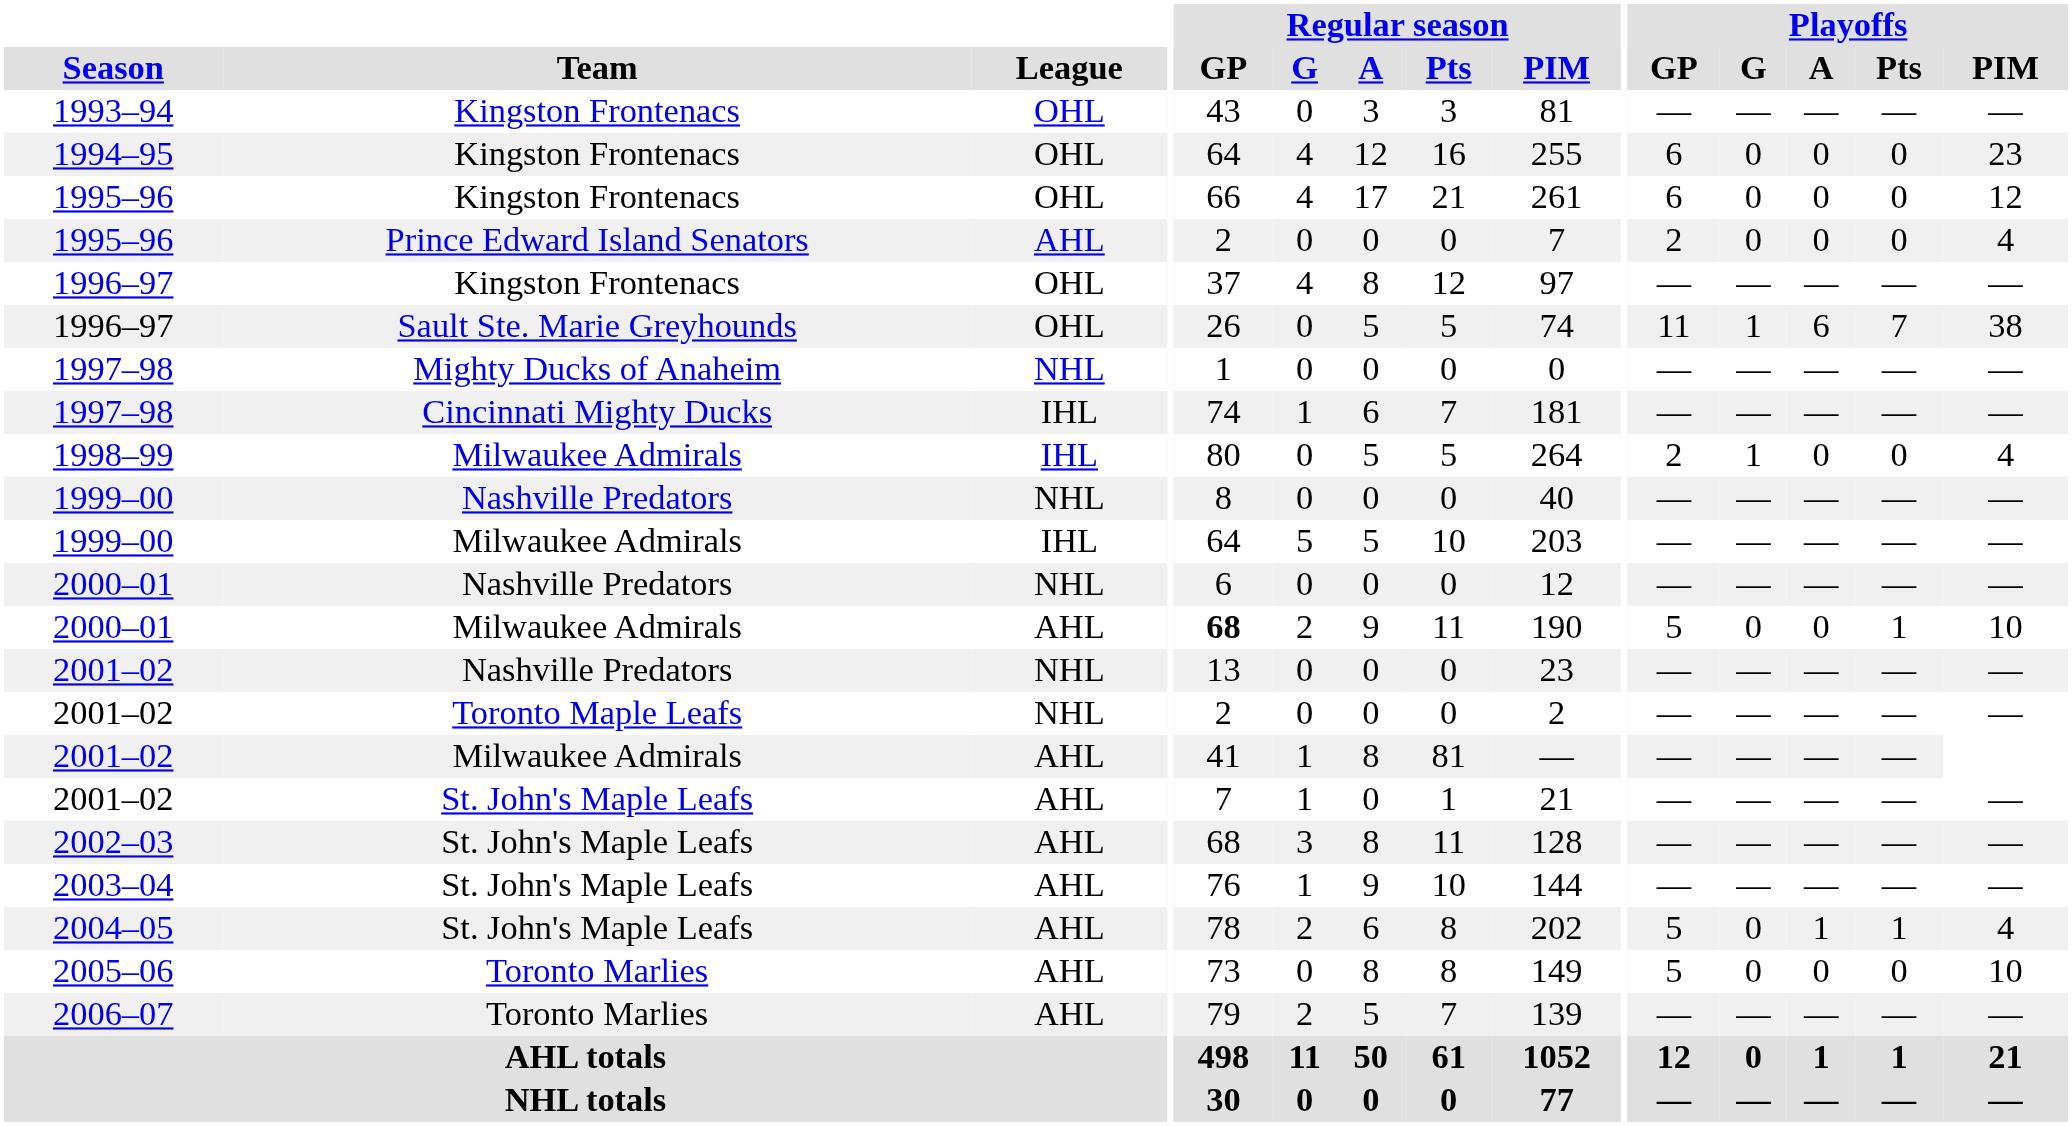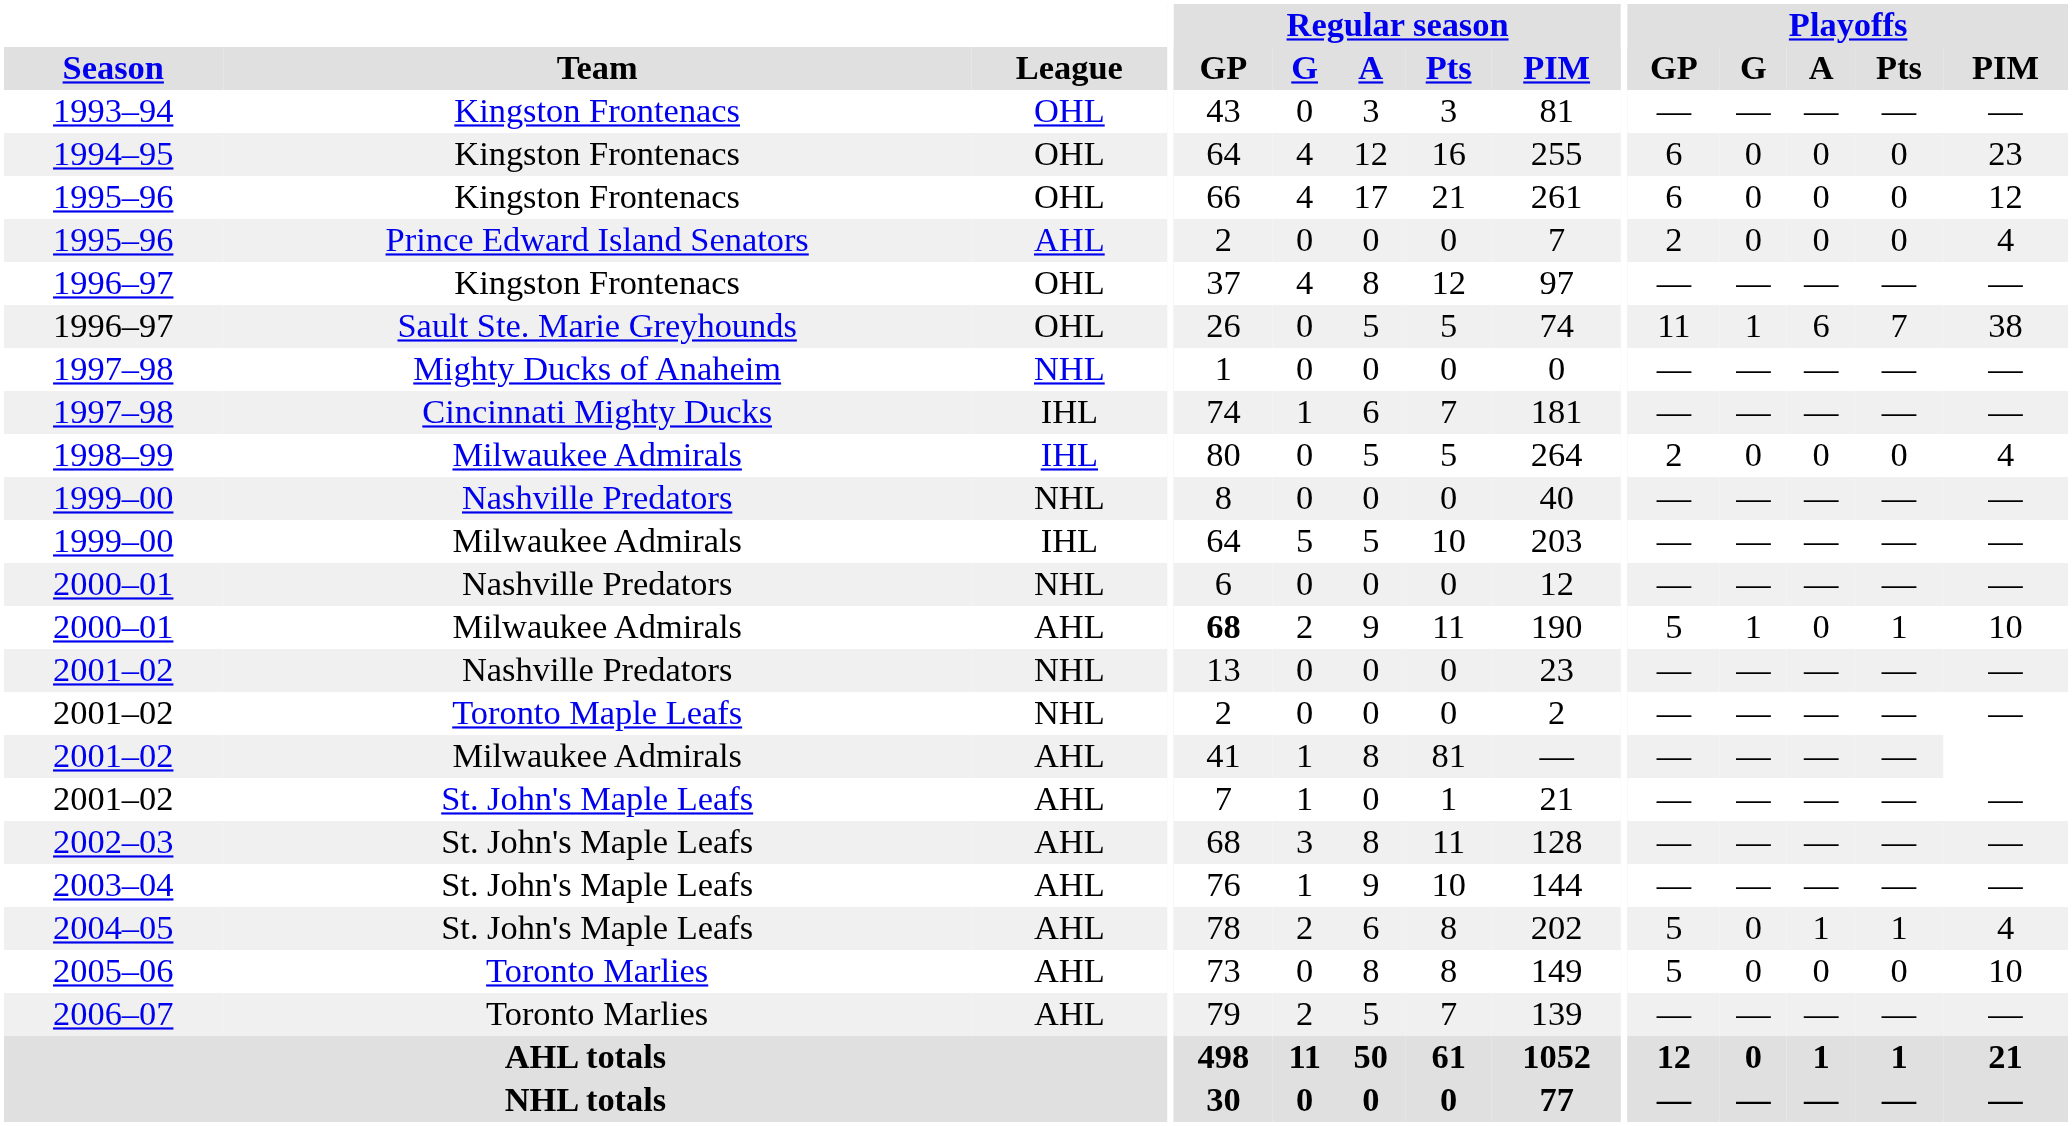1998–99 | Playoffs / G: 1 -> 0
2000–01 / Milwaukee Admirals | Playoffs / G: 0 -> 1
